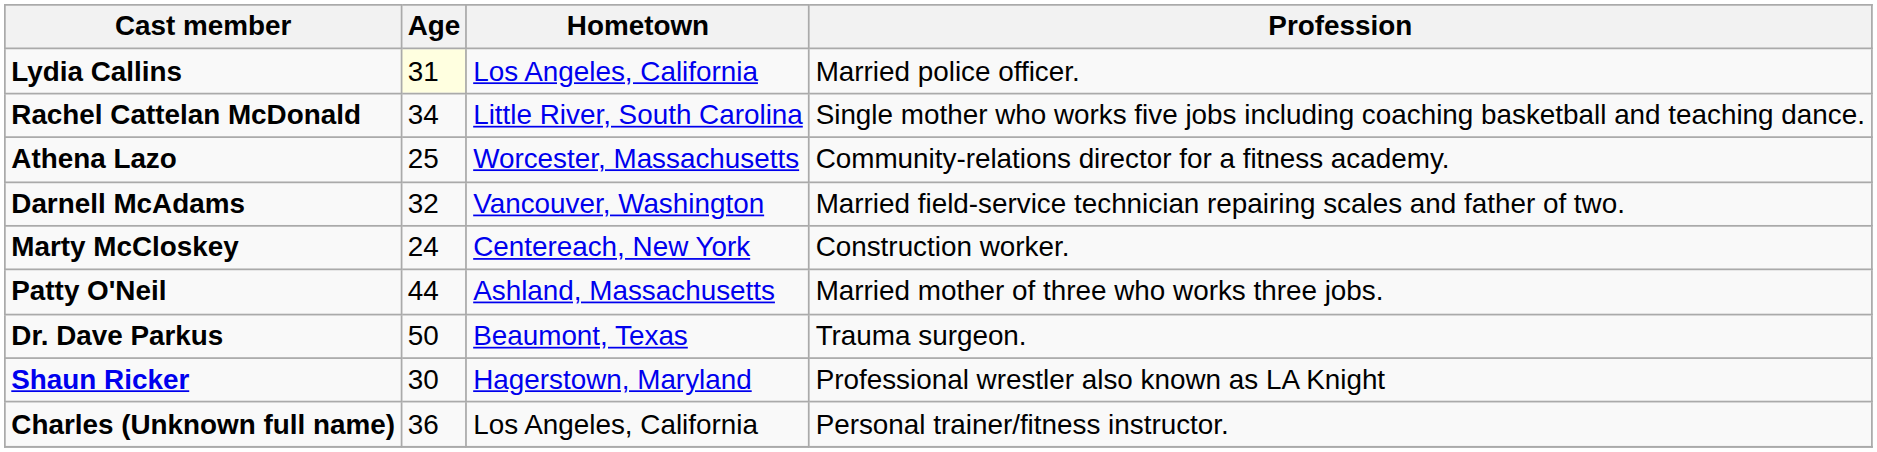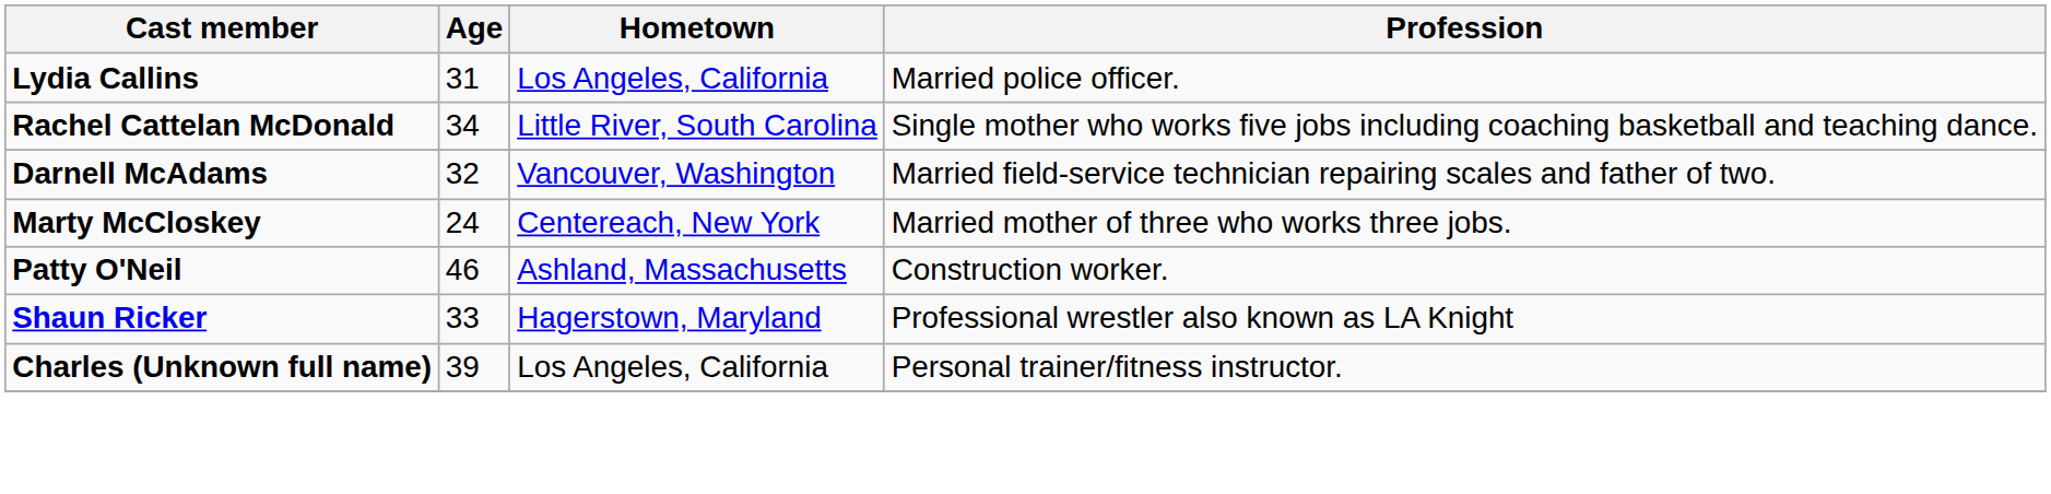Lydia Callins | Age: lightyellow background -> no background
- row: Athena Lazo | 25 | Worcester, Massachusetts | Community-relations director for a fitness academy.
Marty McCloskey | Profession: Construction worker. -> Married mother of three who works three jobs.
Patty O'Neil | Age: 44 -> 46
Patty O'Neil | Profession: Married mother of three who works three jobs. -> Construction worker.
- row: Dr. Dave Parkus | 50 | Beaumont, Texas | Trauma surgeon.
Shaun Ricker | Age: 30 -> 33
Charles (Unknown full name) | Age: 36 -> 39
